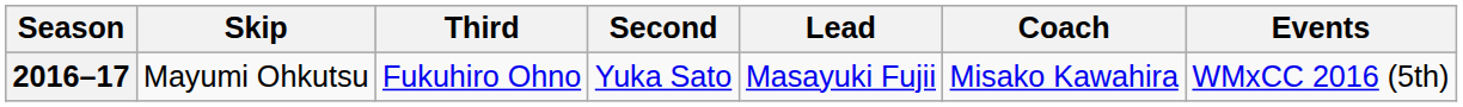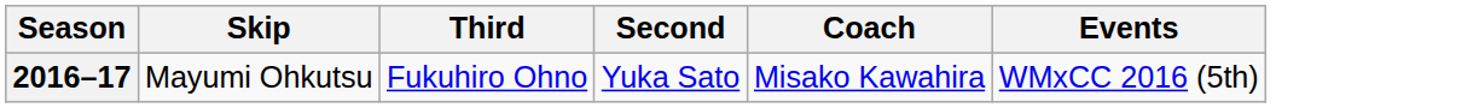- column: Lead | Masayuki Fujii
